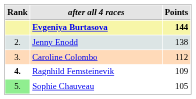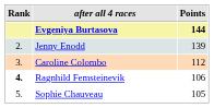Jenny Enodd | Points: 138 -> 139
Ragnhild Femsteinevik | Points: 109 -> 106
Sophie Chauveau | Rank: lightgreen background -> no background
